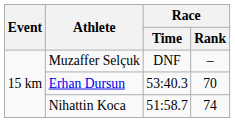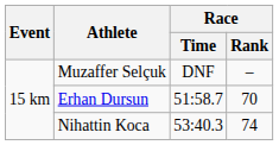Erhan Dursun | Race / Time: 53:40.3 -> 51:58.7
Nihattin Koca | Race / Time: 51:58.7 -> 53:40.3
